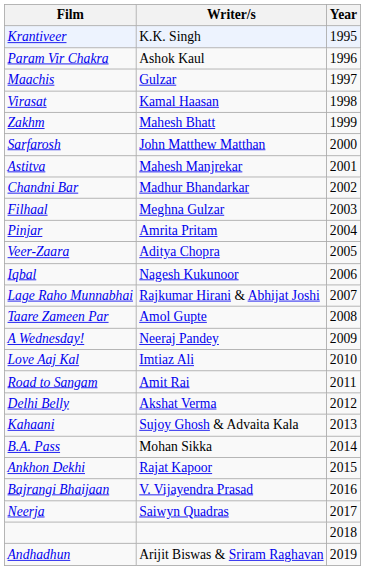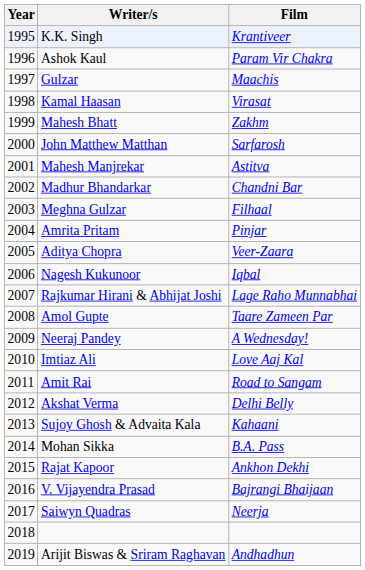columns swapped: Year <-> Film
